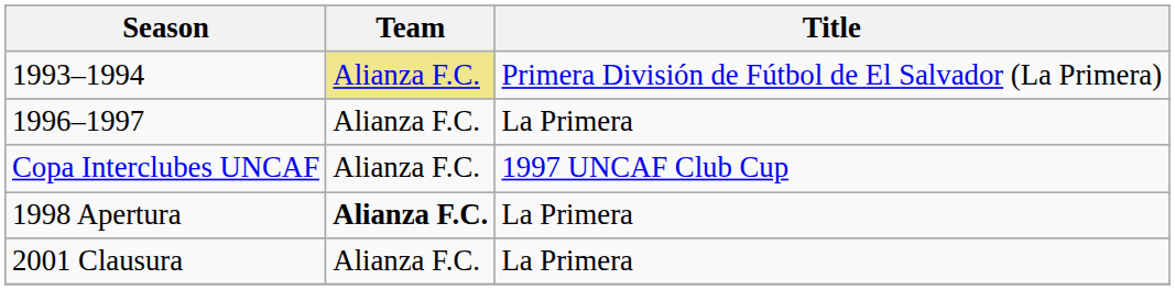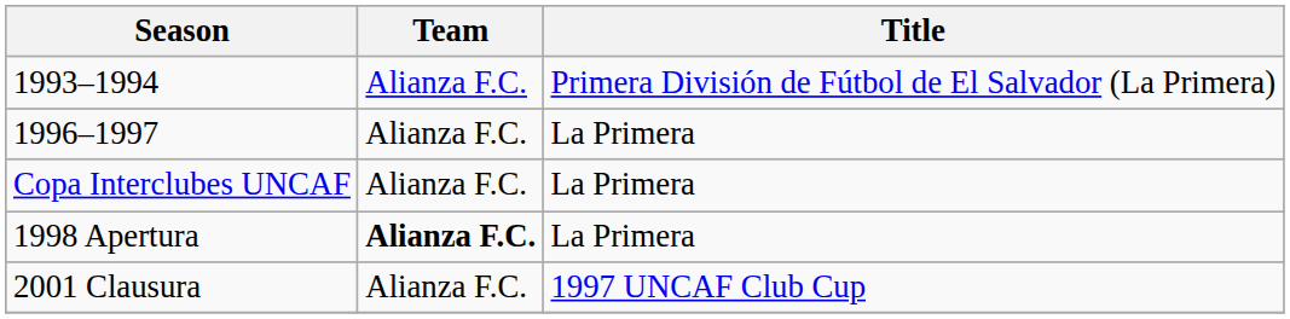1993–1994 | Team: khaki background -> no background
Copa Interclubes UNCAF | Title: 1997 UNCAF Club Cup -> La Primera
2001 Clausura | Title: La Primera -> 1997 UNCAF Club Cup
